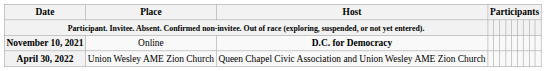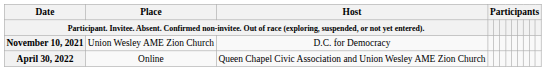November 10, 2021 | column 2: Online -> Union Wesley AME Zion Church
November 10, 2021 | column 3: bold -> normal
April 30, 2022 | column 2: Union Wesley AME Zion Church -> Online
